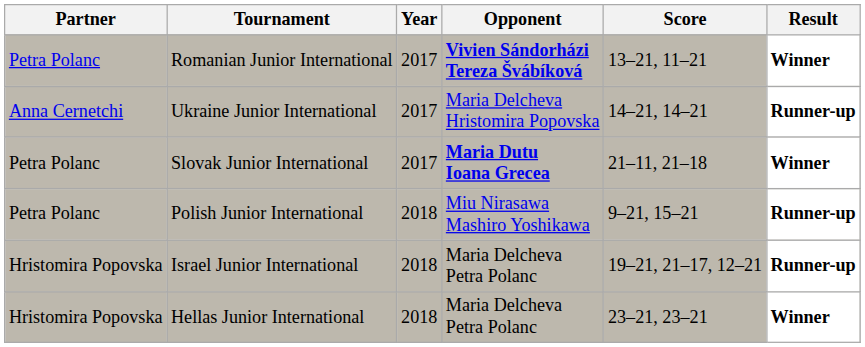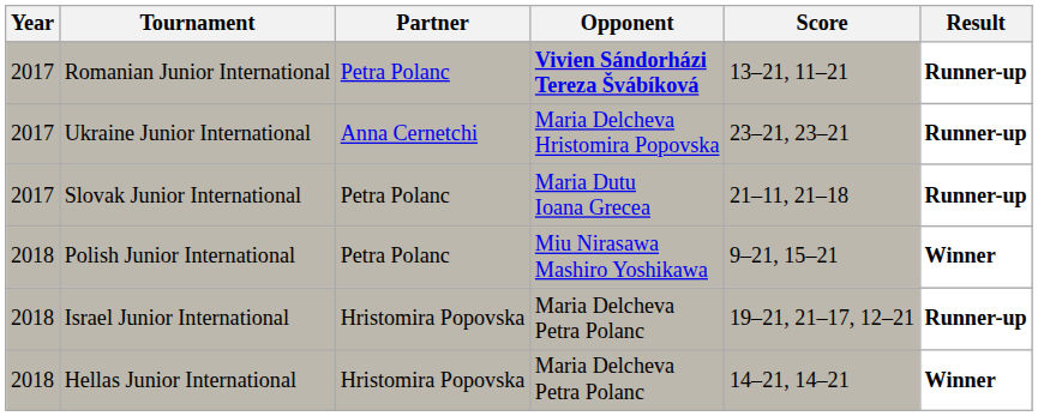columns swapped: Year <-> Partner
Romanian Junior International | Result: Winner -> Runner-up
Ukraine Junior International | Score: 14–21, 14–21 -> 23–21, 23–21
Slovak Junior International | Opponent: bold -> normal
Slovak Junior International | Result: Winner -> Runner-up
Polish Junior International | Result: Runner-up -> Winner
Hellas Junior International | Score: 23–21, 23–21 -> 14–21, 14–21
